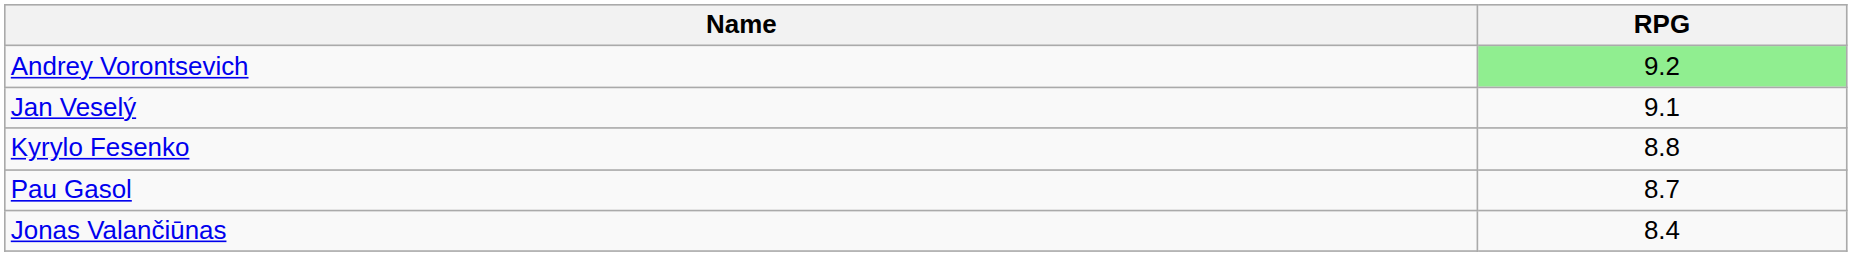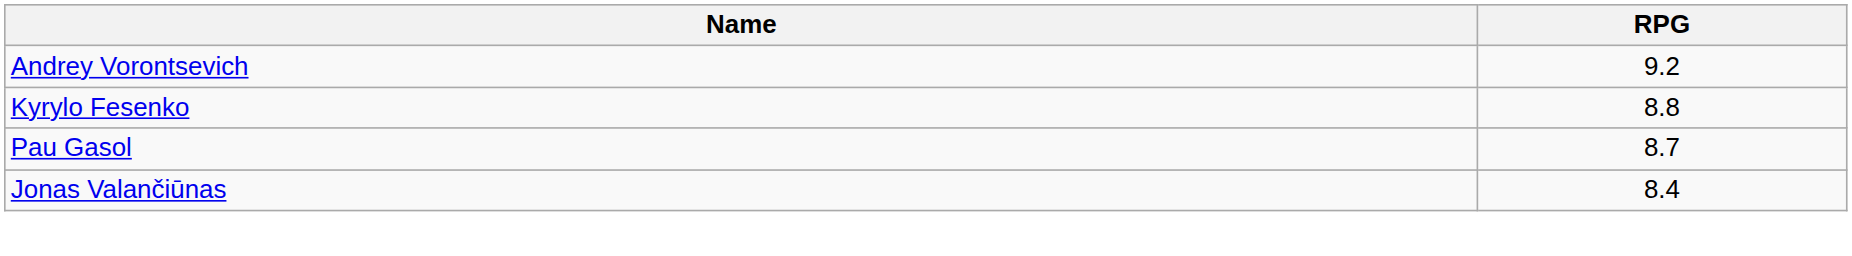Andrey Vorontsevich | RPG: lightgreen background -> no background
- row: Jan Veselý | 9.1
